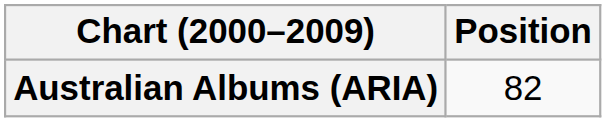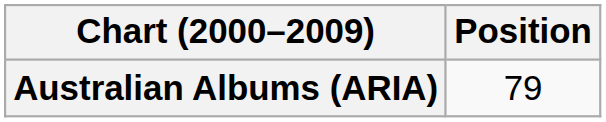Australian Albums (ARIA) | Position: 82 -> 79
